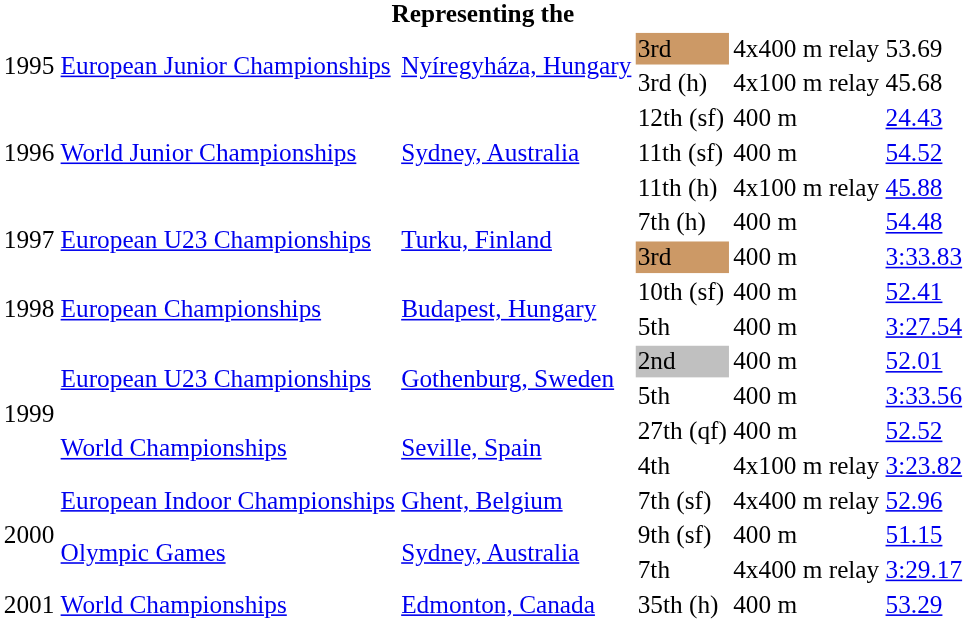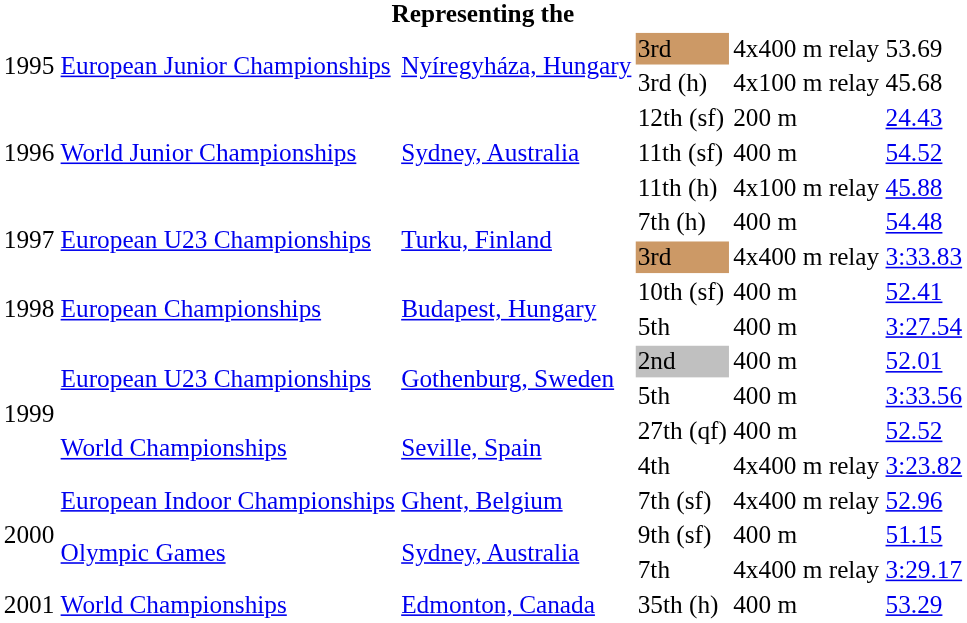12th (sf) | column 5: 400 m -> 200 m
Turku, Finland / 3rd | column 5: 400 m -> 4x400 m relay
4th | column 5: 4x100 m relay -> 4x400 m relay
